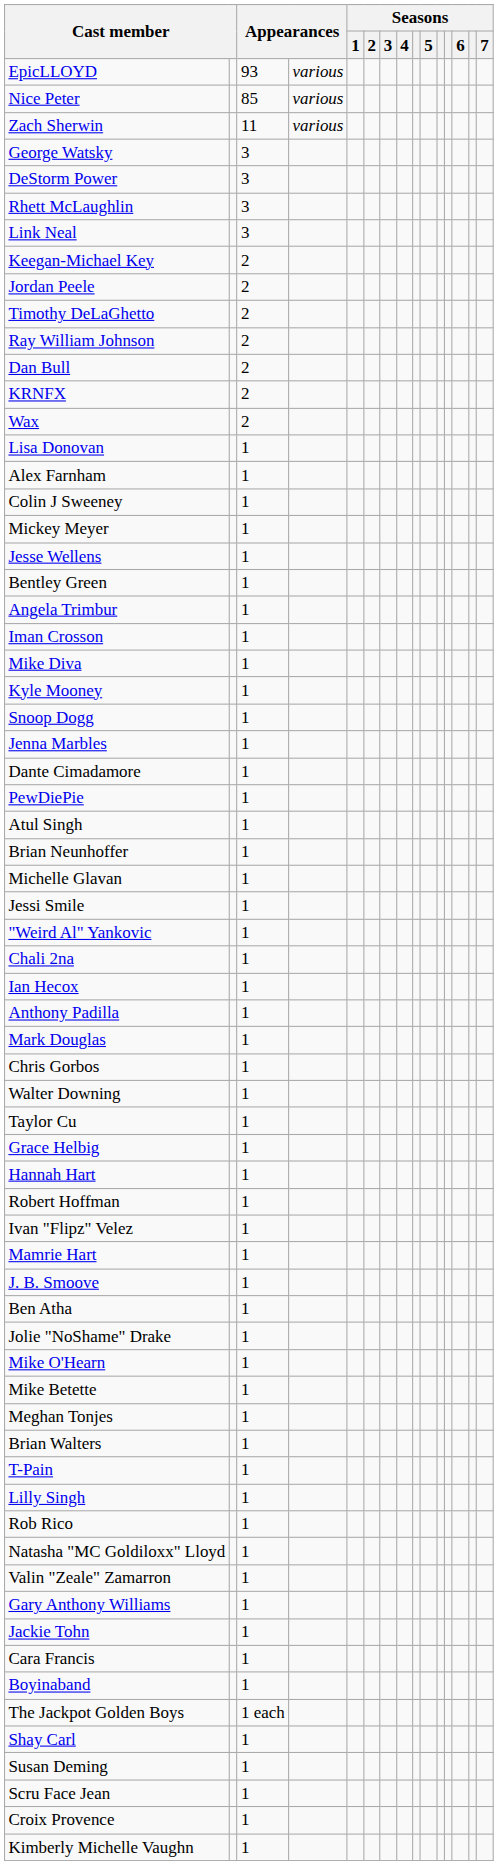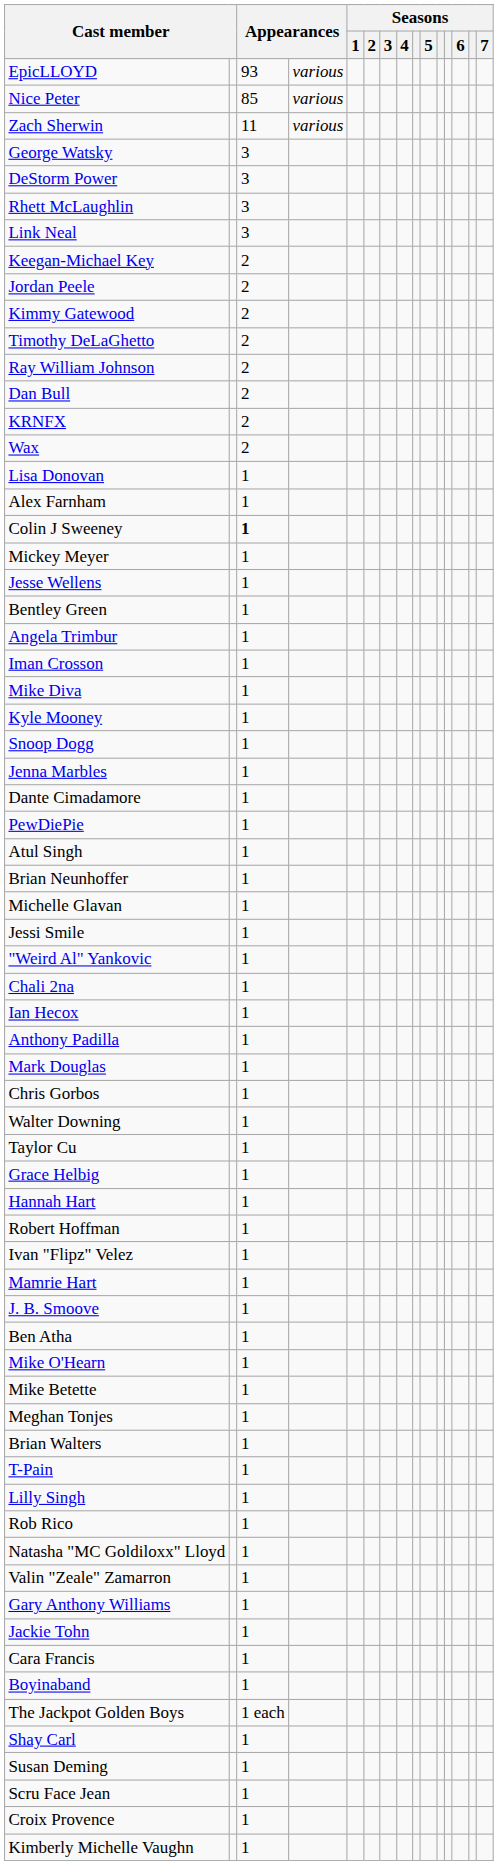+ row: Kimmy Gatewood | 2
Colin J Sweeney | column 3: normal -> bold
- row: Jolie "NoShame" Drake | 1
